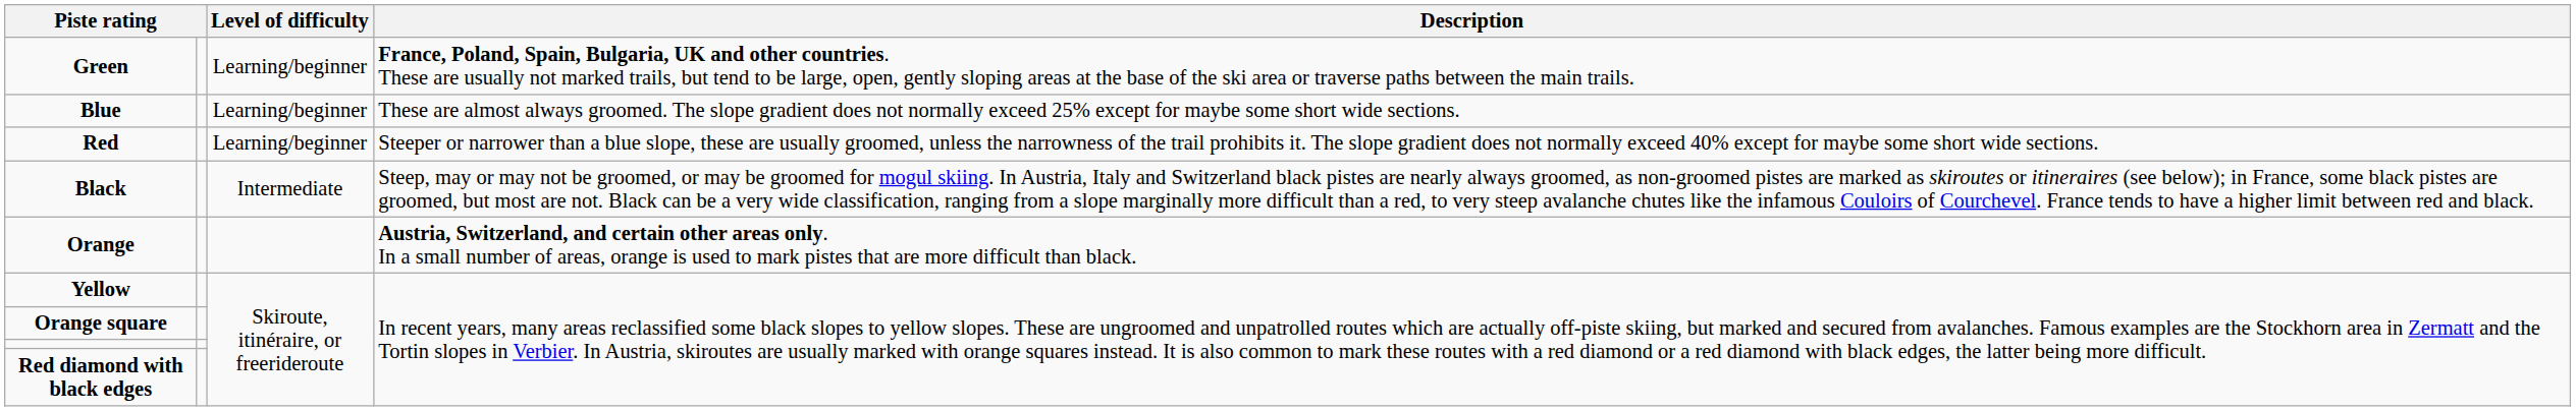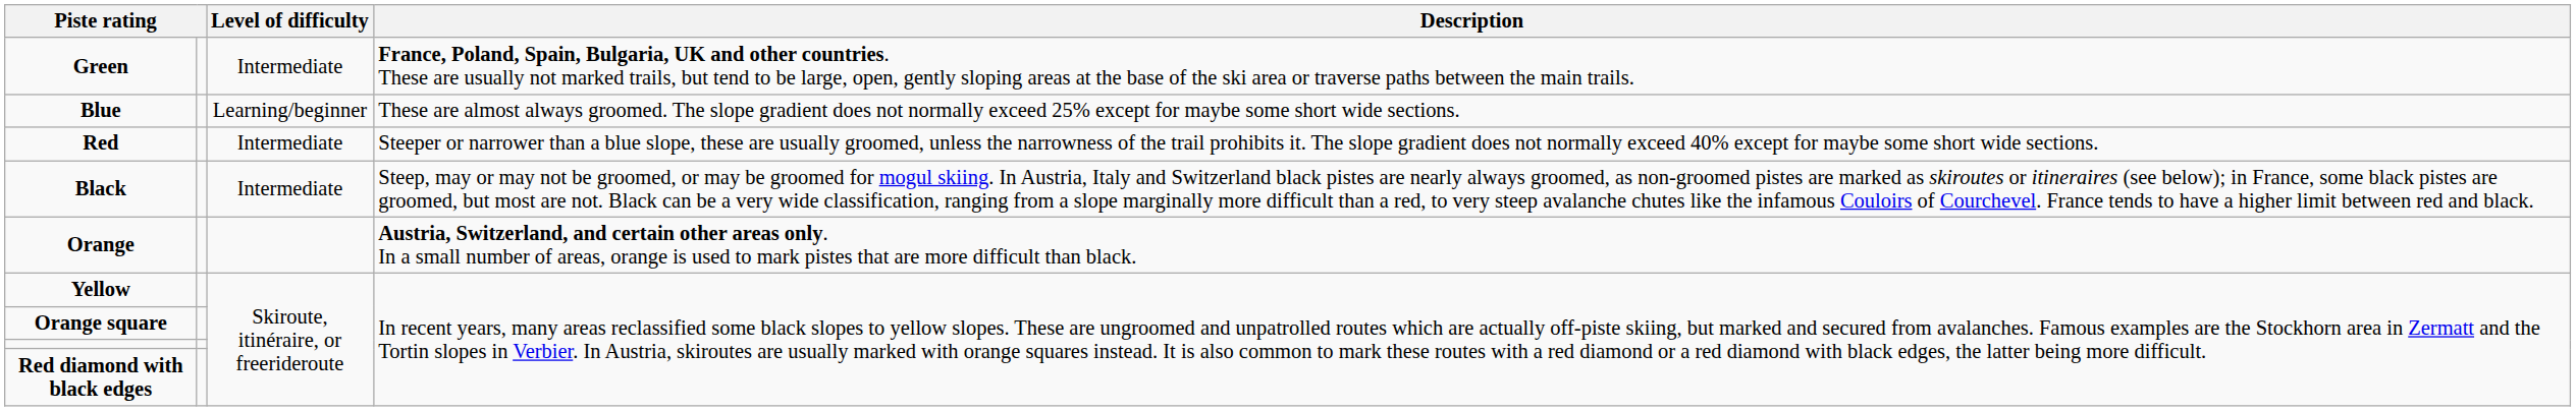Green | Level of difficulty: Learning/beginner -> Intermediate
Red | Level of difficulty: Learning/beginner -> Intermediate
